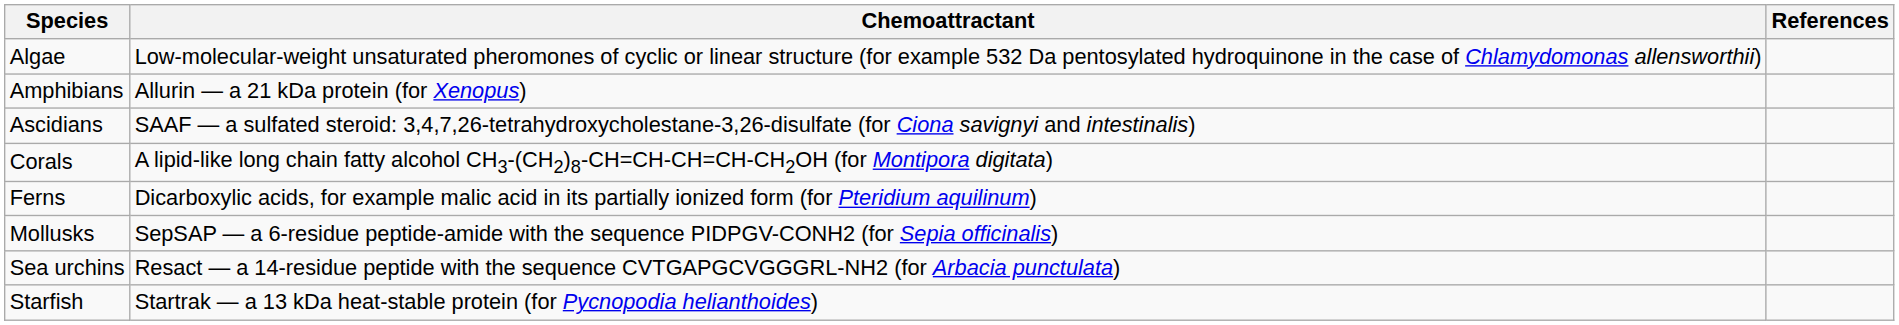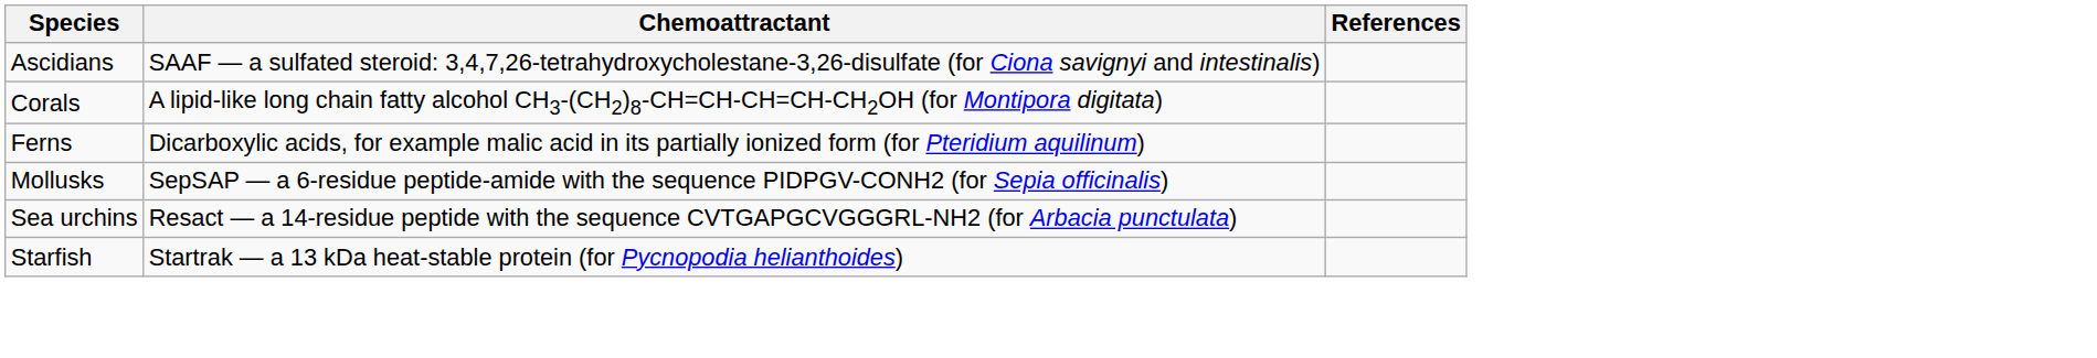- row: Algae | Low-molecular-weight unsaturated pheromones of cyclic or linear structure (for example 532 Da pentosylated hydroquinone in the case of Chlamydomonas allensworthii)
- row: Amphibians | Allurin — a 21 kDa protein (for Xenopus)
